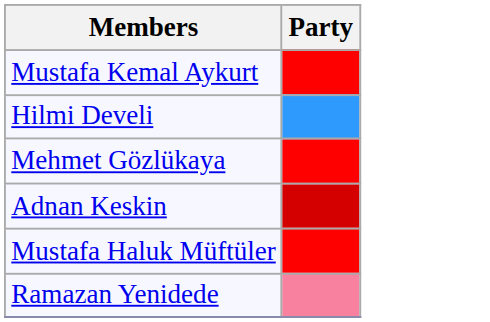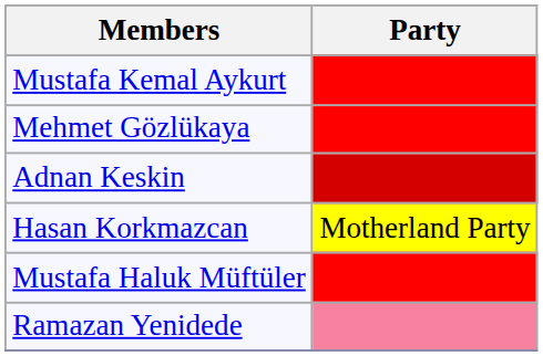- row: Hilmi Develi
+ row: Hasan Korkmazcan | Motherland Party
